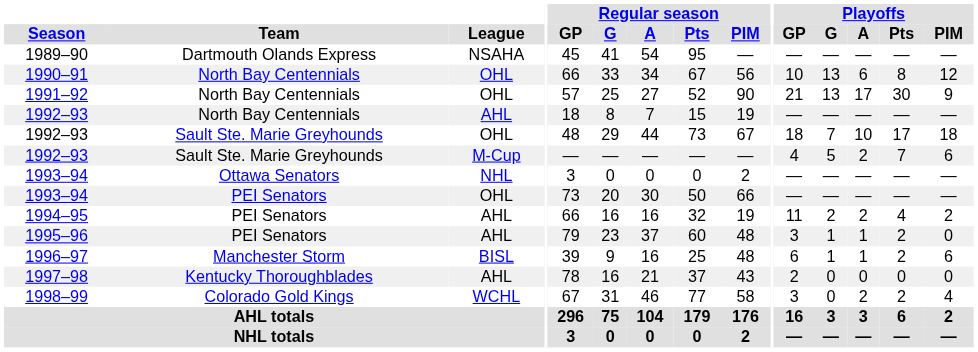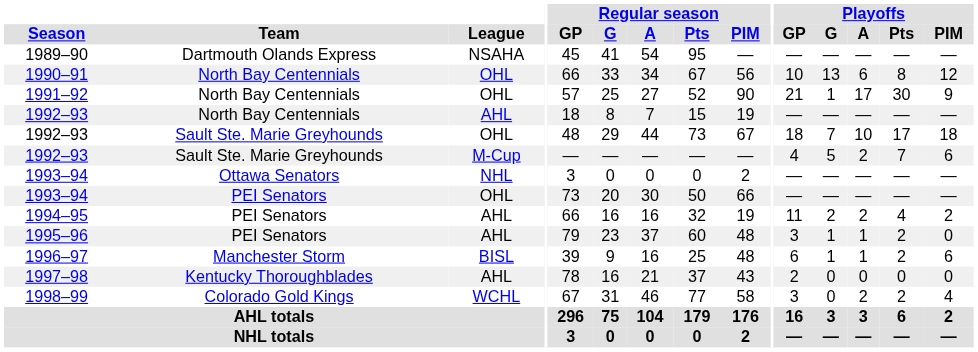1991–92 | Playoffs / G: 13 -> 1
